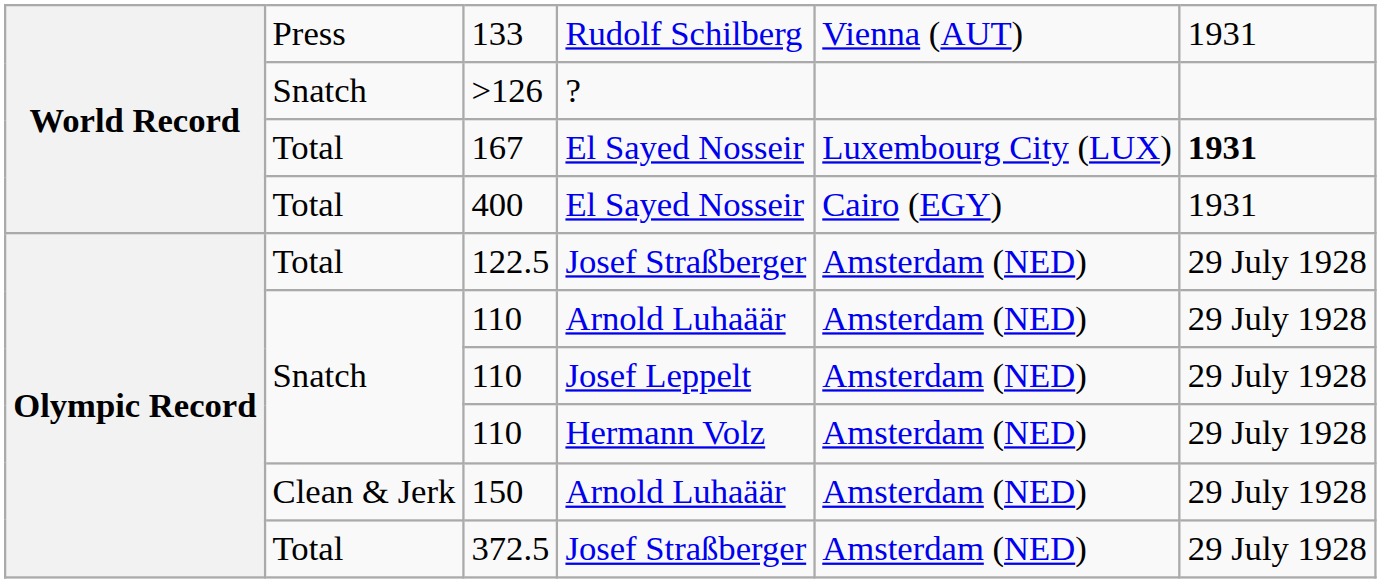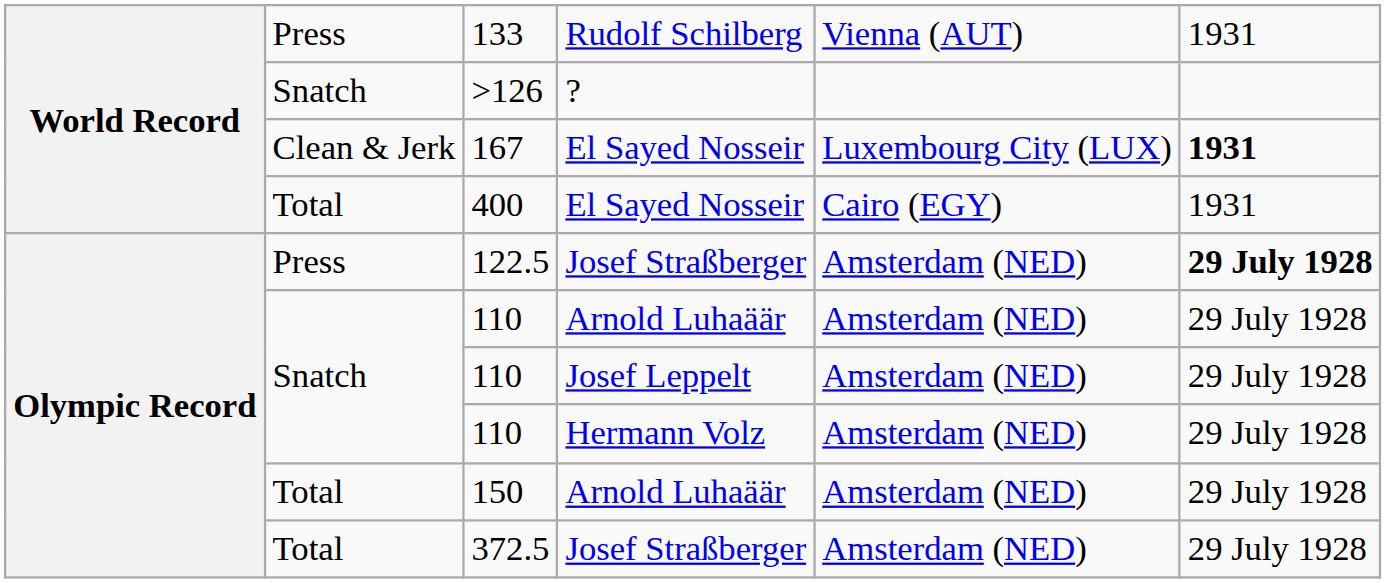167 | column 2: Total -> Clean & Jerk
122.5 | column 2: Total -> Press
122.5 | column 6: normal -> bold
150 | column 2: Clean & Jerk -> Total
